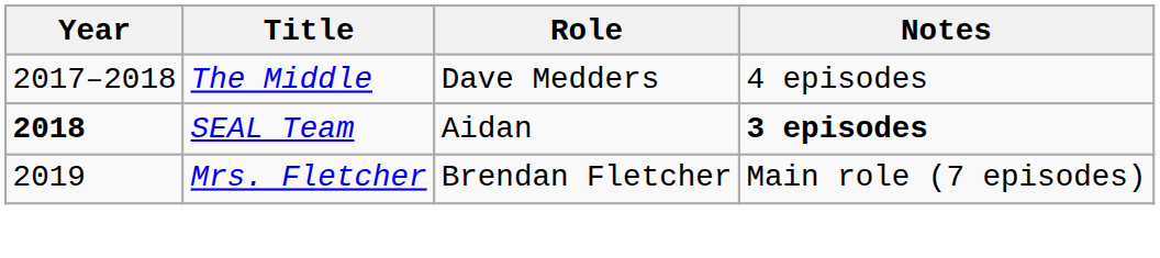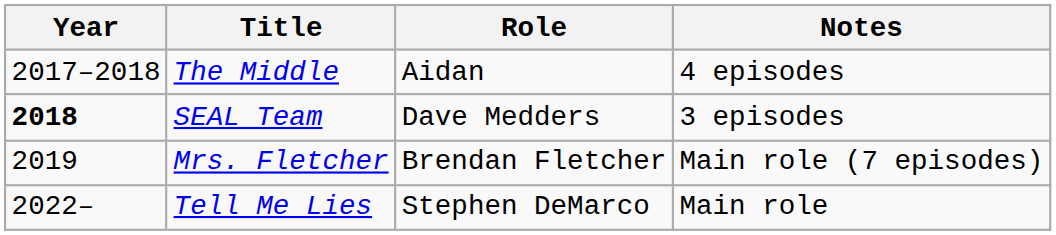The Middle | Role: Dave Medders -> Aidan
SEAL Team | Role: Aidan -> Dave Medders
SEAL Team | Notes: bold -> normal
+ row: 2022– | Tell Me Lies | Stephen DeMarco | Main role
